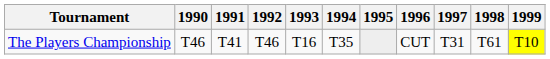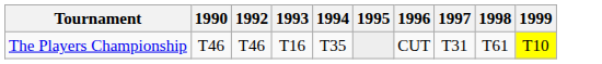- column: 1991 | T41
